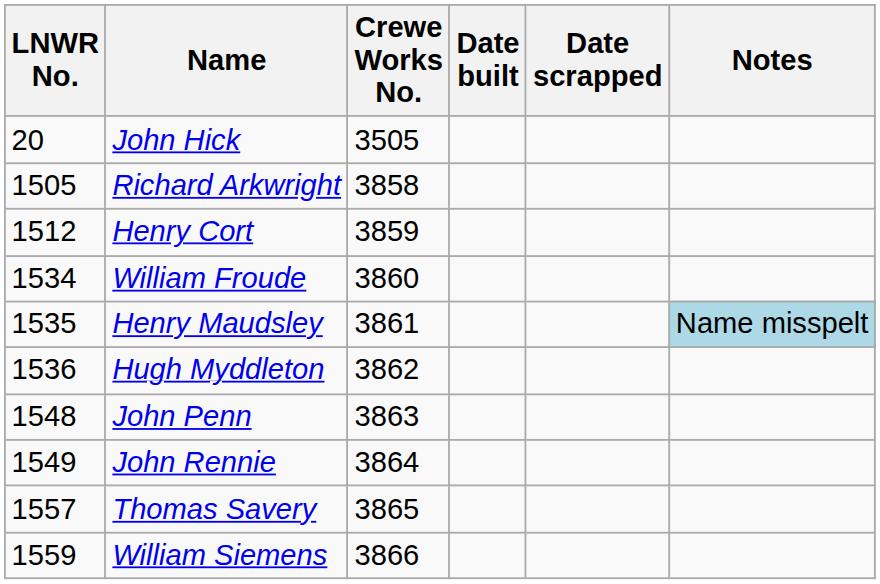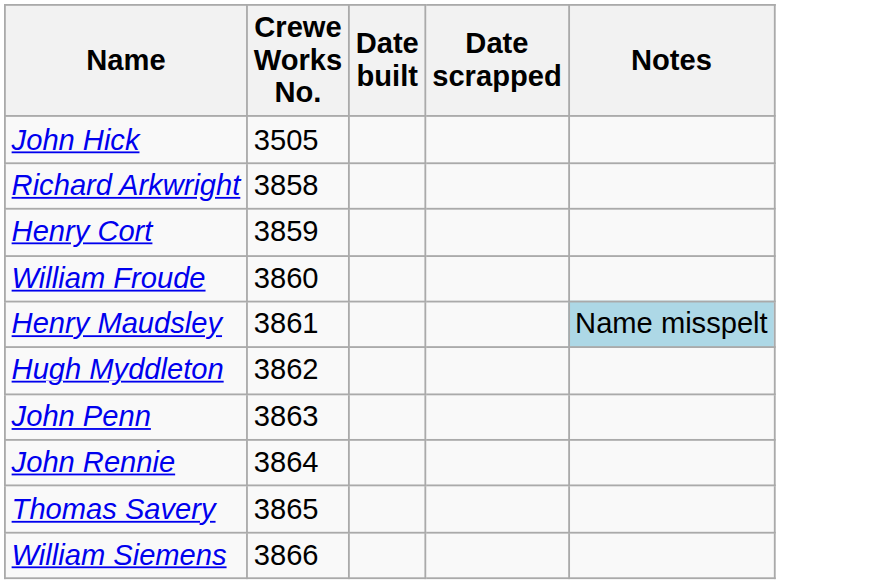- column: LNWR No. | 20 | 1505 | 1512 | 1534 | 1535 | 1536 | 1548 | 1549 | 1557 | 1559
